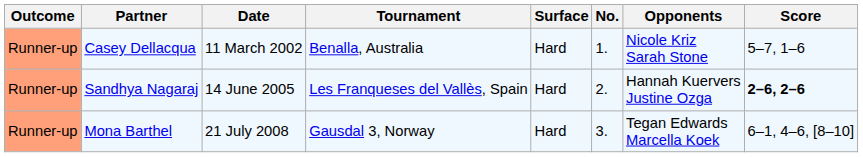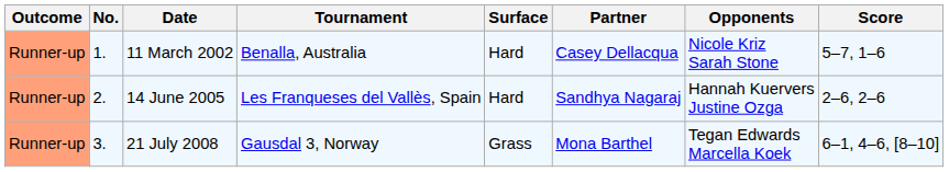columns swapped: No. <-> Partner
14 June 2005 | Score: bold -> normal
21 July 2008 | Surface: Hard -> Grass
